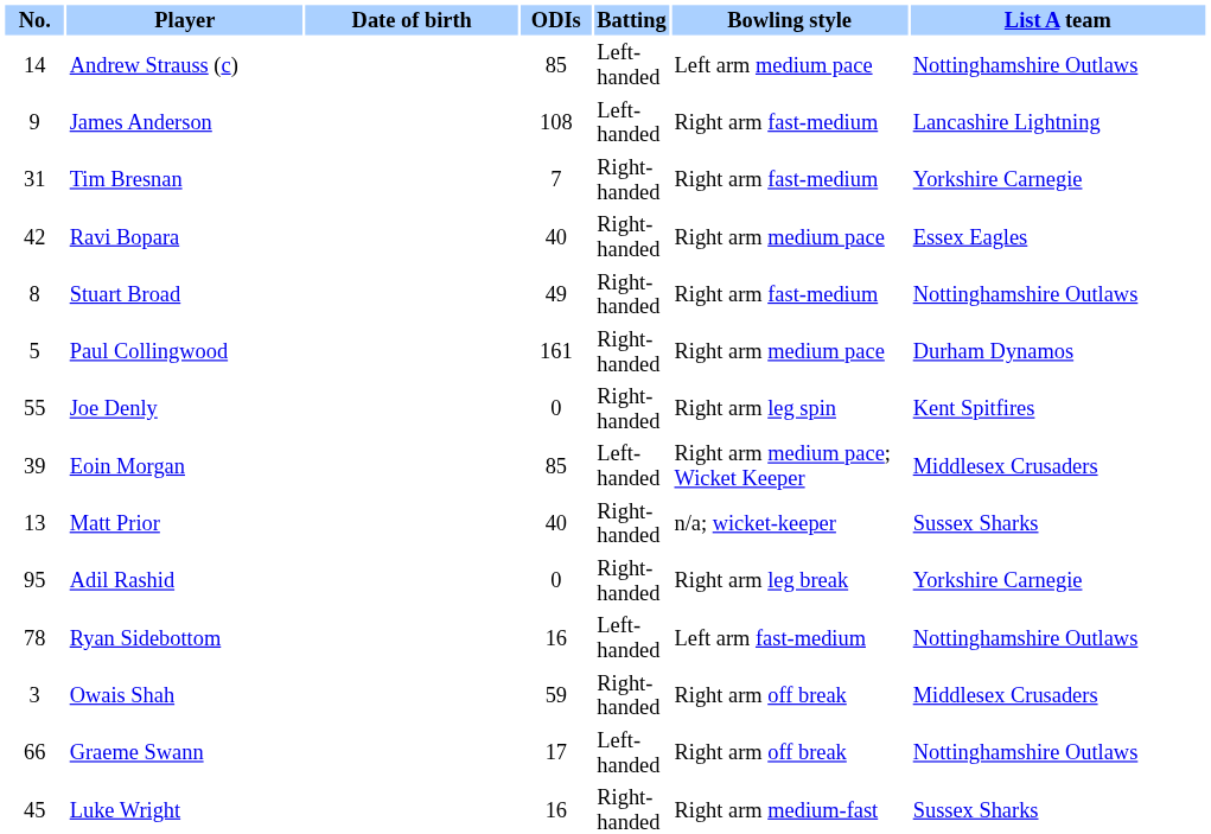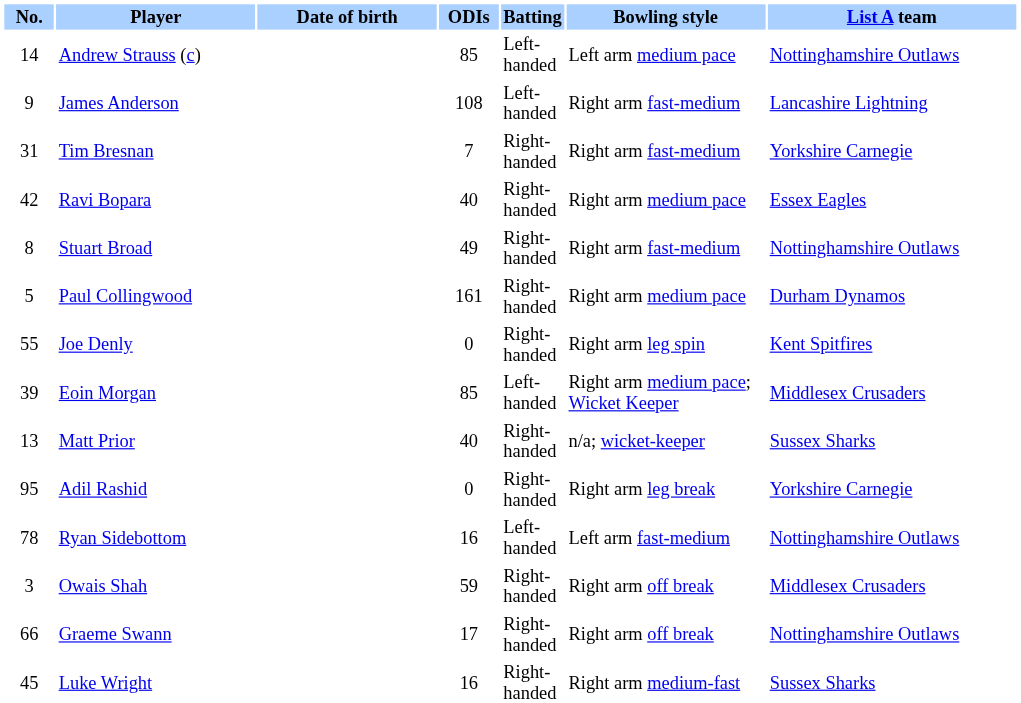Graeme Swann | Batting: Left-handed -> Right-handed
